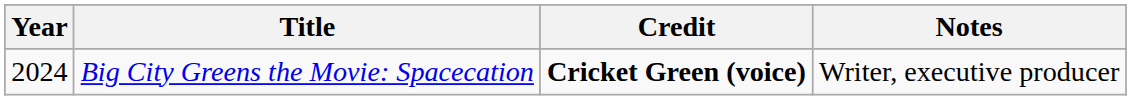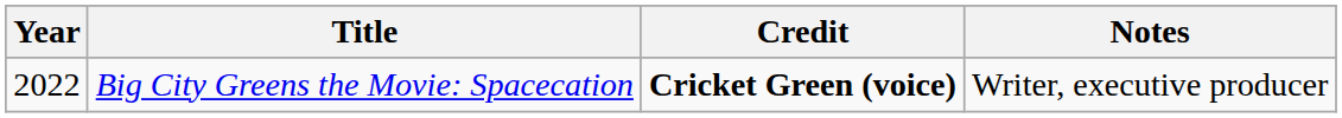Big City Greens the Movie: Spacecation | Year: 2024 -> 2022
